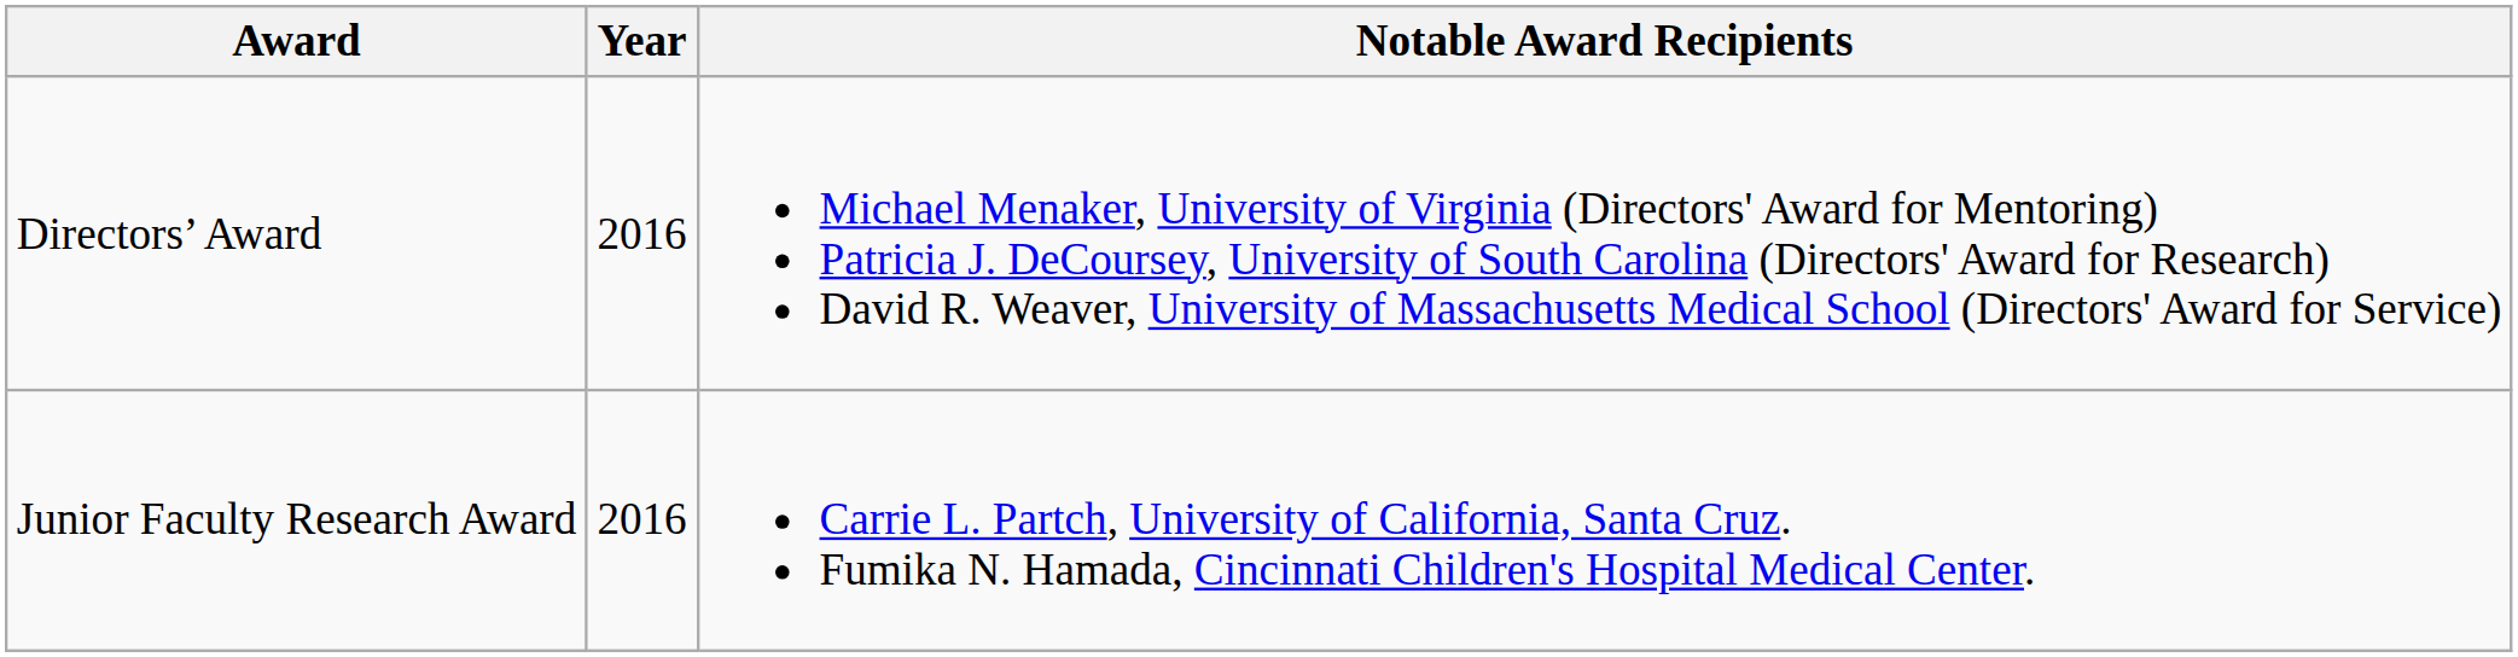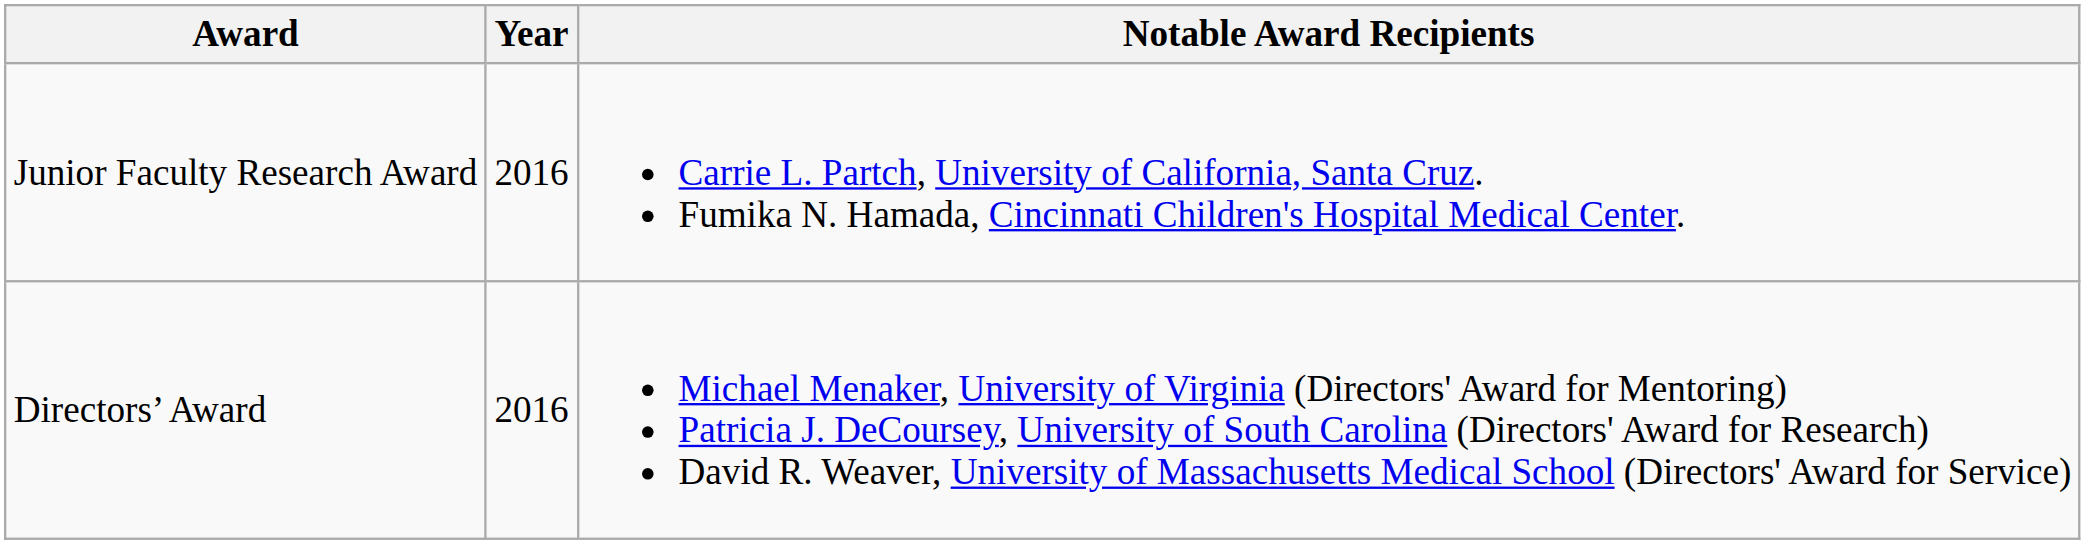rows swapped: Junior Faculty Research Award <-> Directors’ Award
